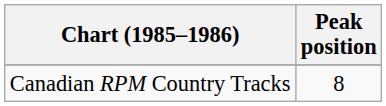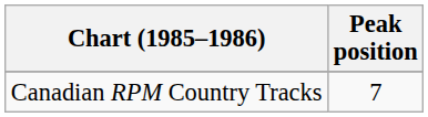Canadian RPM Country Tracks | Peak position: 8 -> 7
